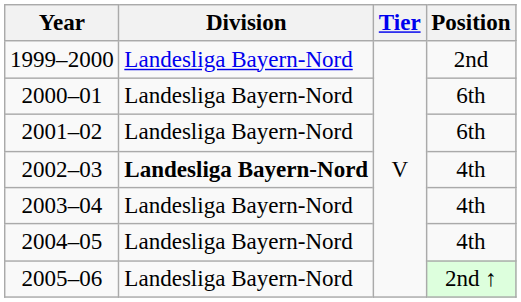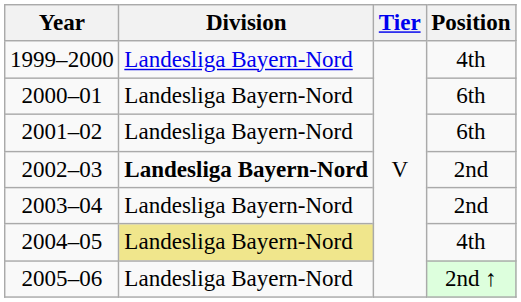1999–2000 | Position: 2nd -> 4th
2002–03 | Position: 4th -> 2nd
2003–04 | Position: 4th -> 2nd
2004–05 | Division: no background -> khaki background
